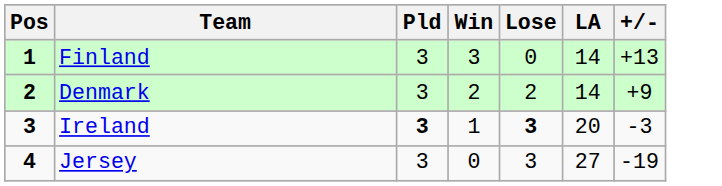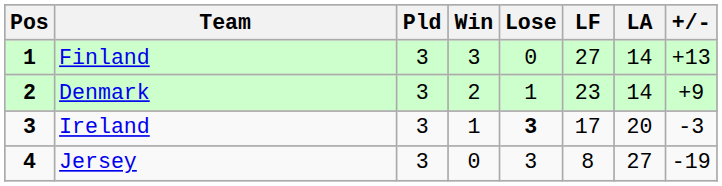+ column: LF | 27 | 23 | 17 | 8
Denmark | Lose: 2 -> 1
Ireland | Pld: bold -> normal
